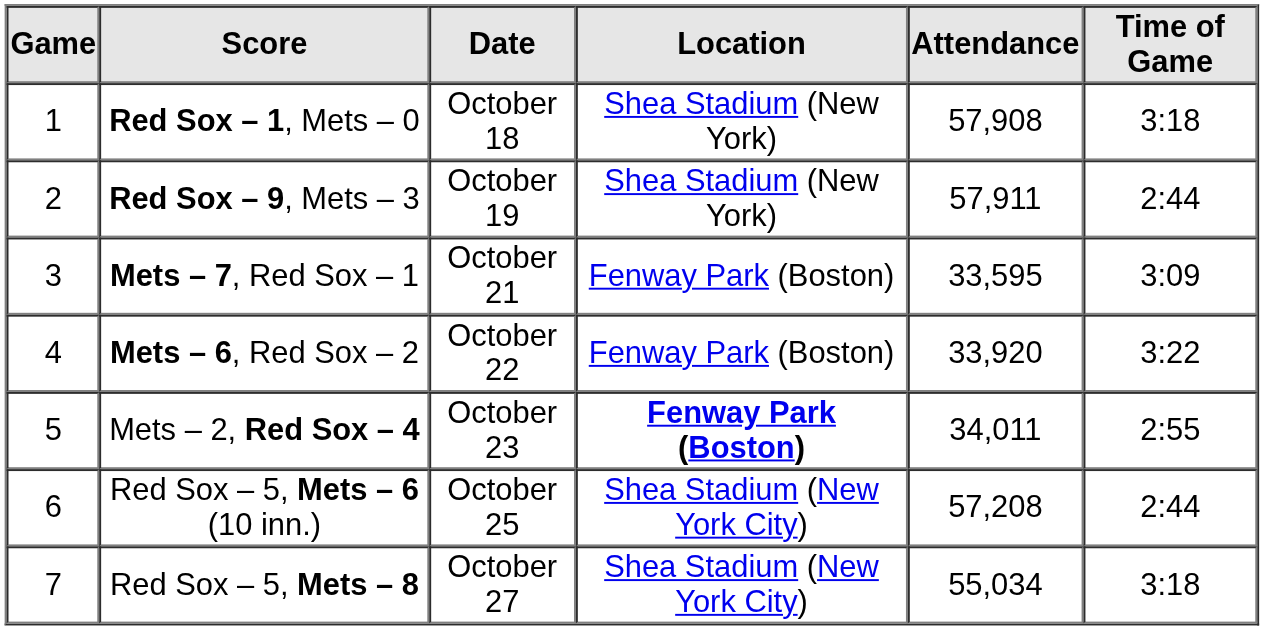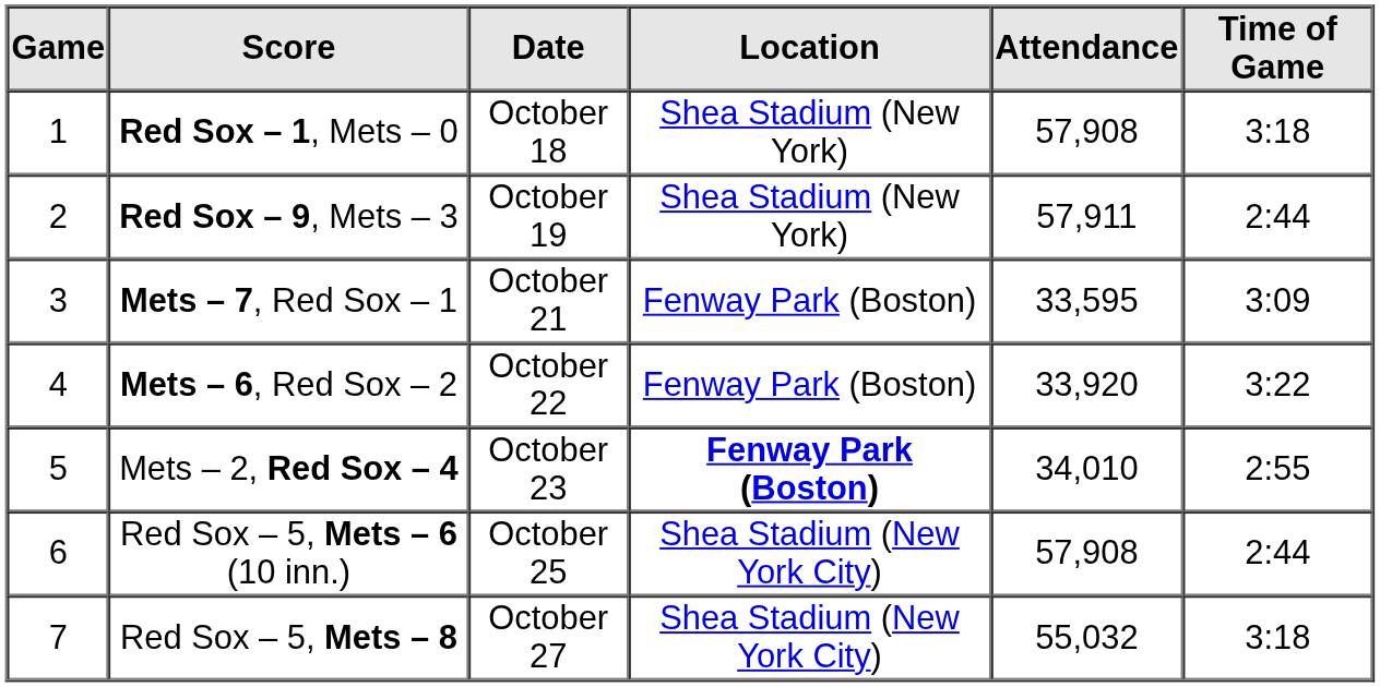Mets – 2, Red Sox – 4 | Attendance: 34,011 -> 34,010
Red Sox – 5, Mets – 6 (10 inn.) | Attendance: 57,208 -> 57,908
Red Sox – 5, Mets – 8 | Attendance: 55,034 -> 55,032
